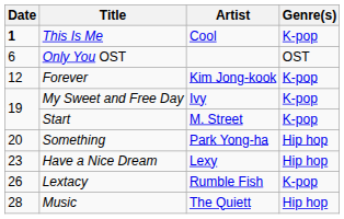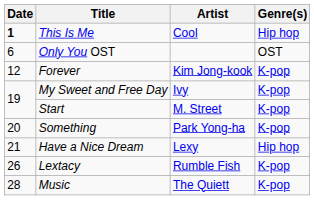This Is Me | Genre(s): K-pop -> Hip hop
Something | Genre(s): Hip hop -> K-pop
Have a Nice Dream | Date: 23 -> 21
Music | Genre(s): Hip hop -> K-pop
